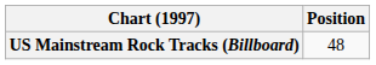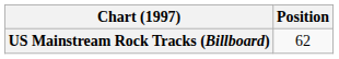US Mainstream Rock Tracks (Billboard) | Position: 48 -> 62
